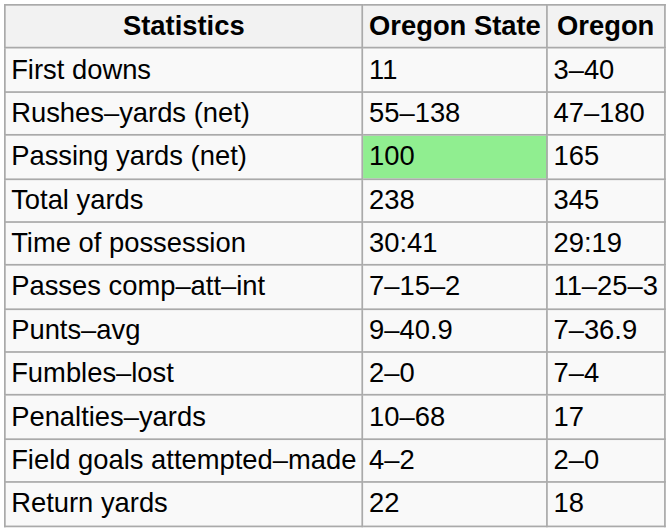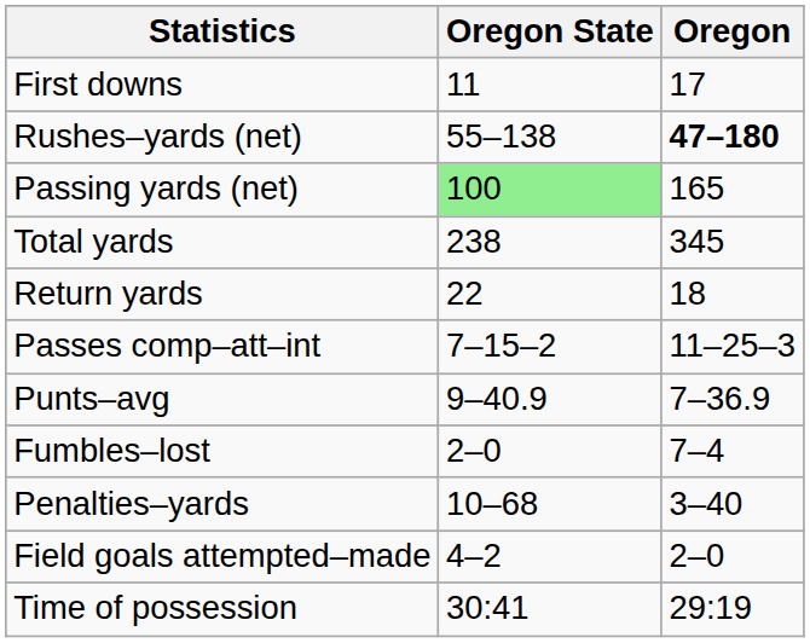First downs | Oregon: 3–40 -> 17
Rushes–yards (net) | Oregon: normal -> bold
rows swapped: Return yards <-> Time of possession
Penalties–yards | Oregon: 17 -> 3–40
